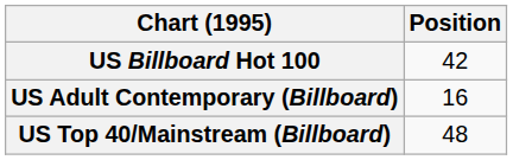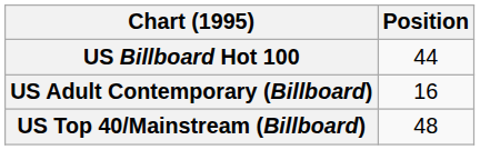US Billboard Hot 100 | Position: 42 -> 44
